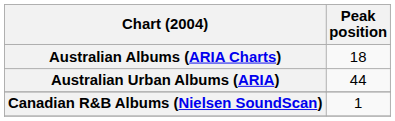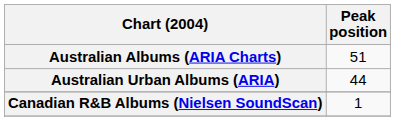Australian Albums (ARIA Charts) | Peak position: 18 -> 51
